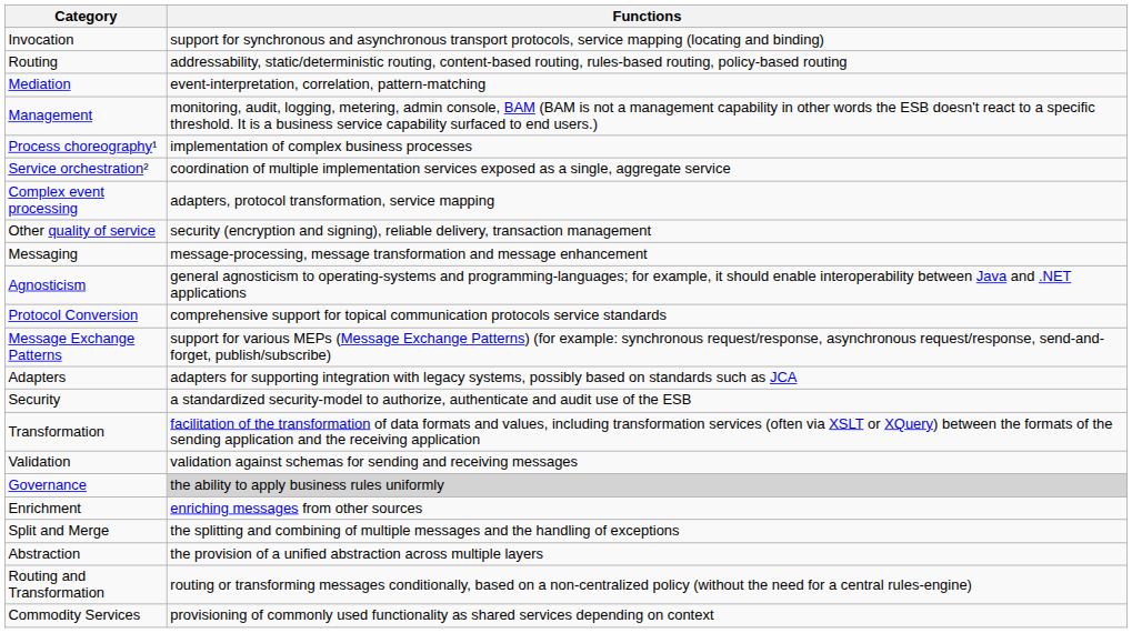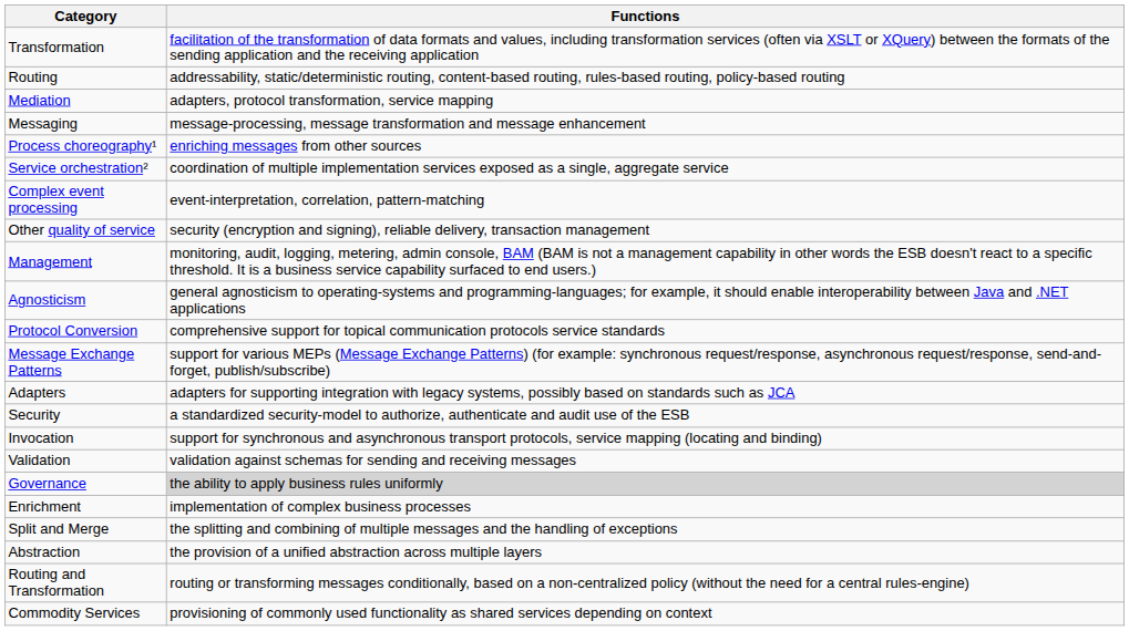rows swapped: Invocation <-> Transformation
Mediation | Functions: event-interpretation, correlation, pattern-matching -> adapters, protocol transformation, service mapping
rows swapped: Messaging <-> Management
Process choreography¹ | Functions: implementation of complex business processes -> enriching messages from other sources
Complex event processing | Functions: adapters, protocol transformation, service mapping -> event-interpretation, correlation, pattern-matching
Enrichment | Functions: enriching messages from other sources -> implementation of complex business processes
